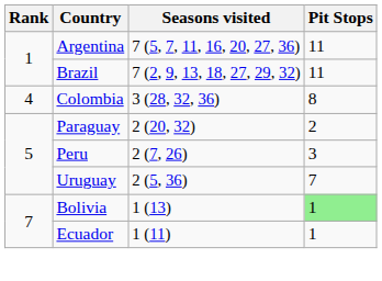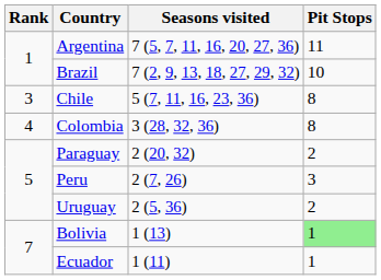Brazil | Pit Stops: 11 -> 10
+ row: 3 | Chile | 5 (7, 11, 16, 23, 36) | 8
Uruguay | Pit Stops: 7 -> 2
